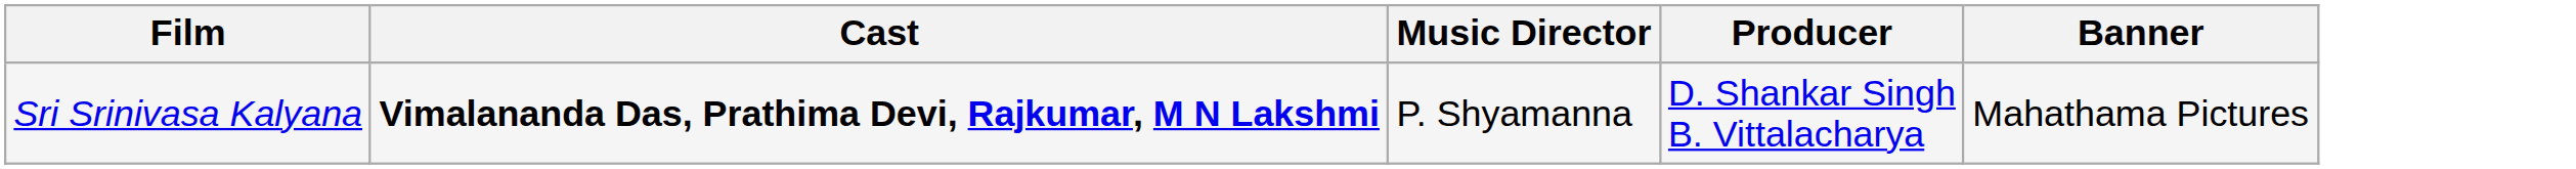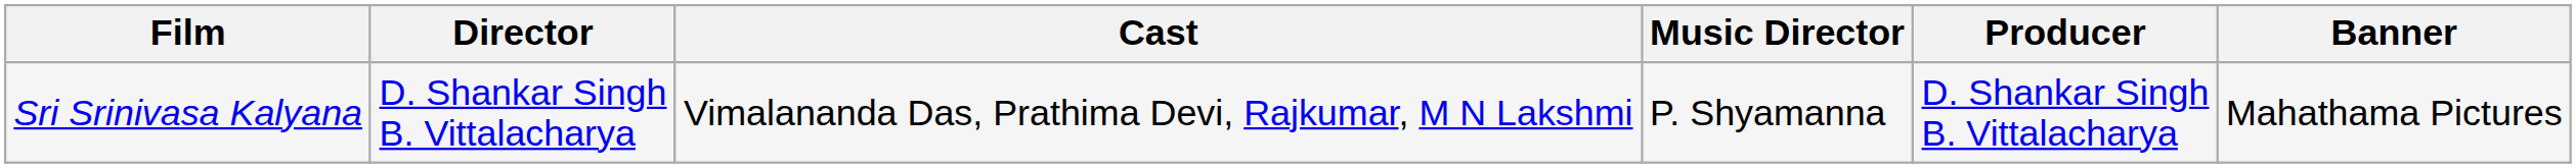+ column: Director | D. Shankar Singh B. Vittalacharya
Sri Srinivasa Kalyana | Cast: bold -> normal
